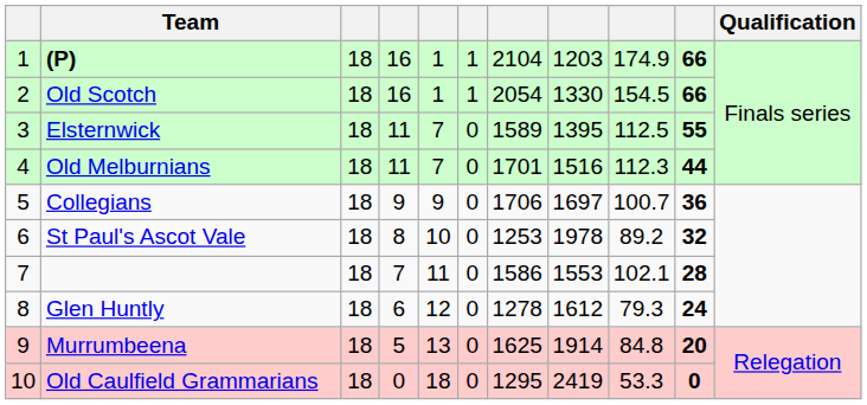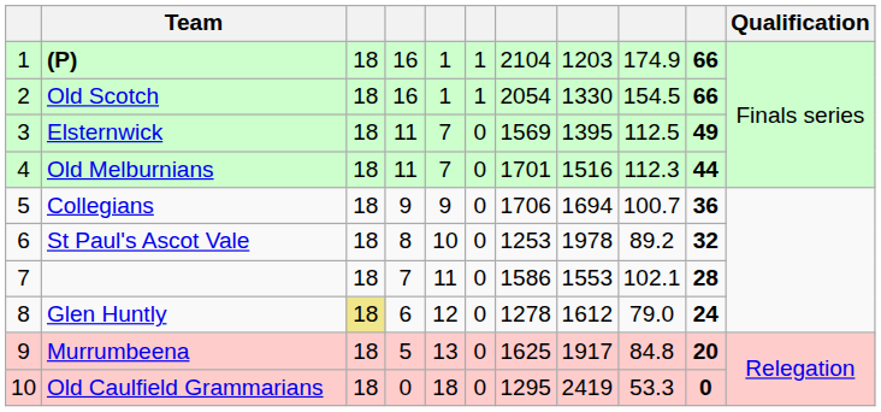Elsternwick | column 7: 1589 -> 1569
Elsternwick | column 10: 55 -> 49
Collegians | column 8: 1697 -> 1694
Glen Huntly | column 3: no background -> khaki background
Glen Huntly | column 9: 79.3 -> 79.0
Murrumbeena | column 8: 1914 -> 1917
